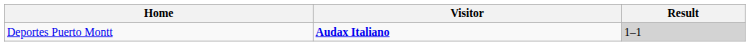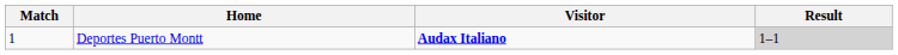+ column: Match | 1
